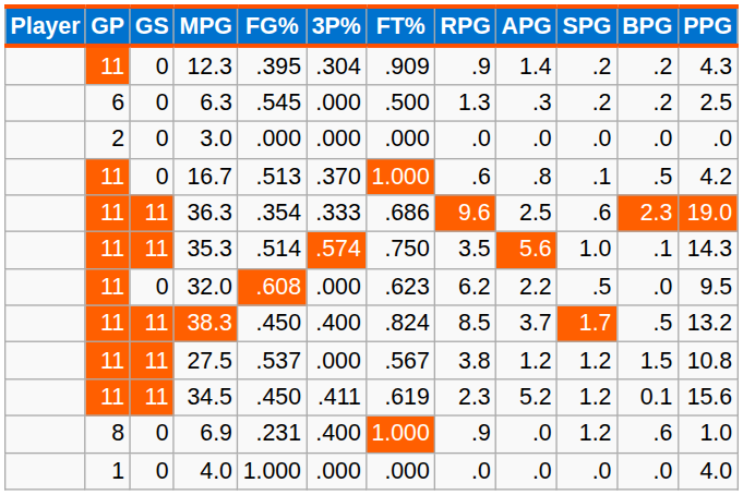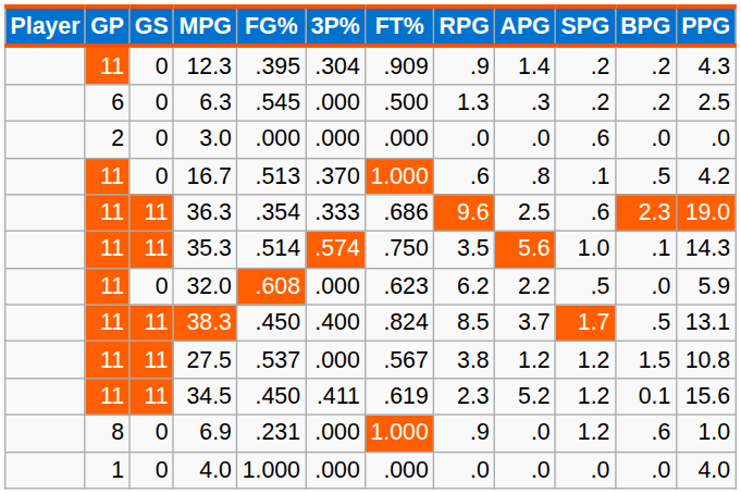3.0 | SPG: .0 -> .6
32.0 | PPG: 9.5 -> 5.9
38.3 | PPG: 13.2 -> 13.1
6.9 | 3P%: .400 -> .000
